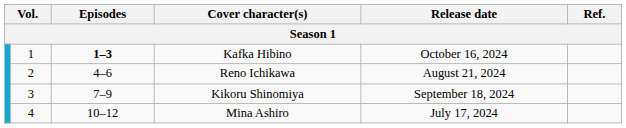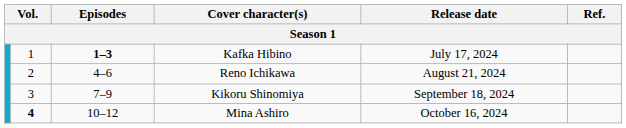Kafka Hibino | Release date: October 16, 2024 -> July 17, 2024
Mina Ashiro | column 2: normal -> bold
Mina Ashiro | Release date: July 17, 2024 -> October 16, 2024
